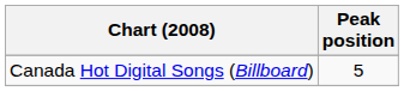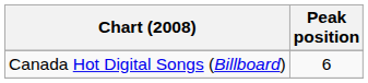Canada Hot Digital Songs (Billboard) | Peak position: 5 -> 6
